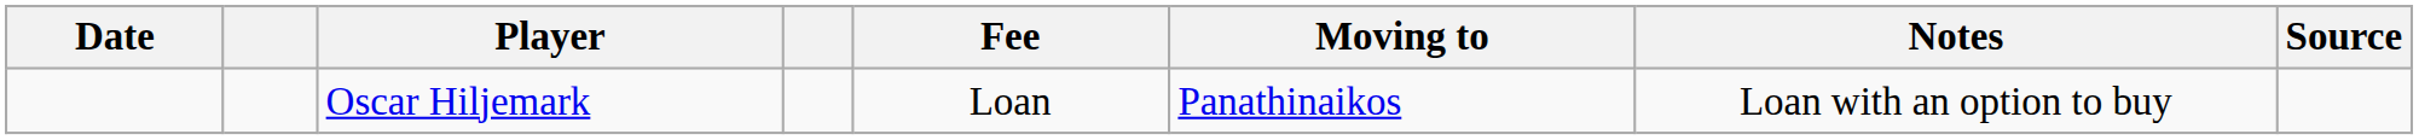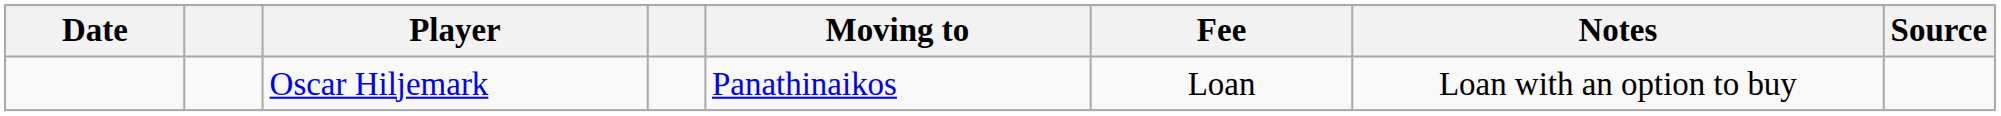columns swapped: Moving to <-> Fee
